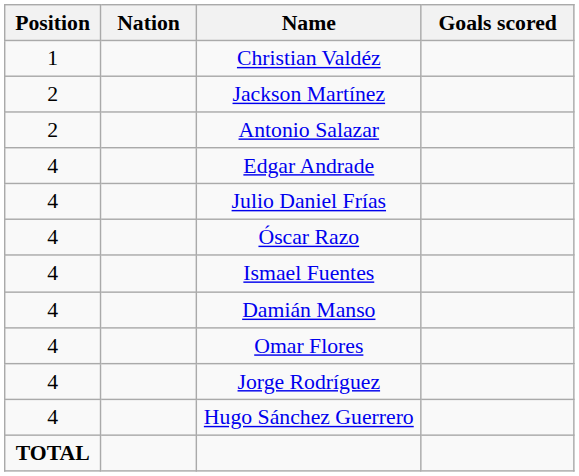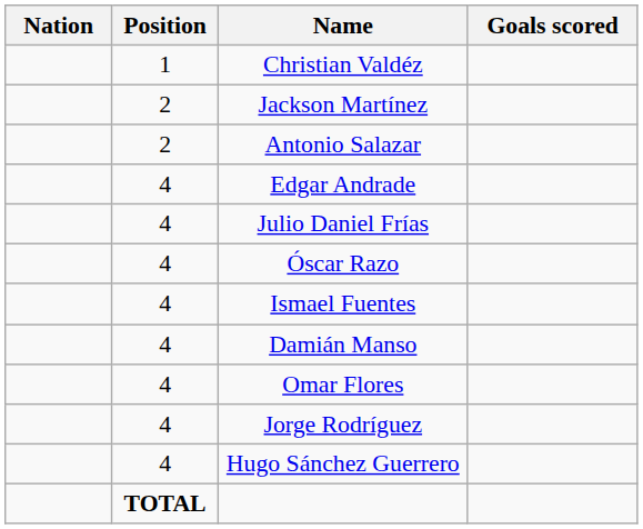columns swapped: Position <-> Nation
